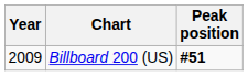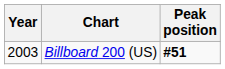Billboard 200 (US) | Year: 2009 -> 2003
